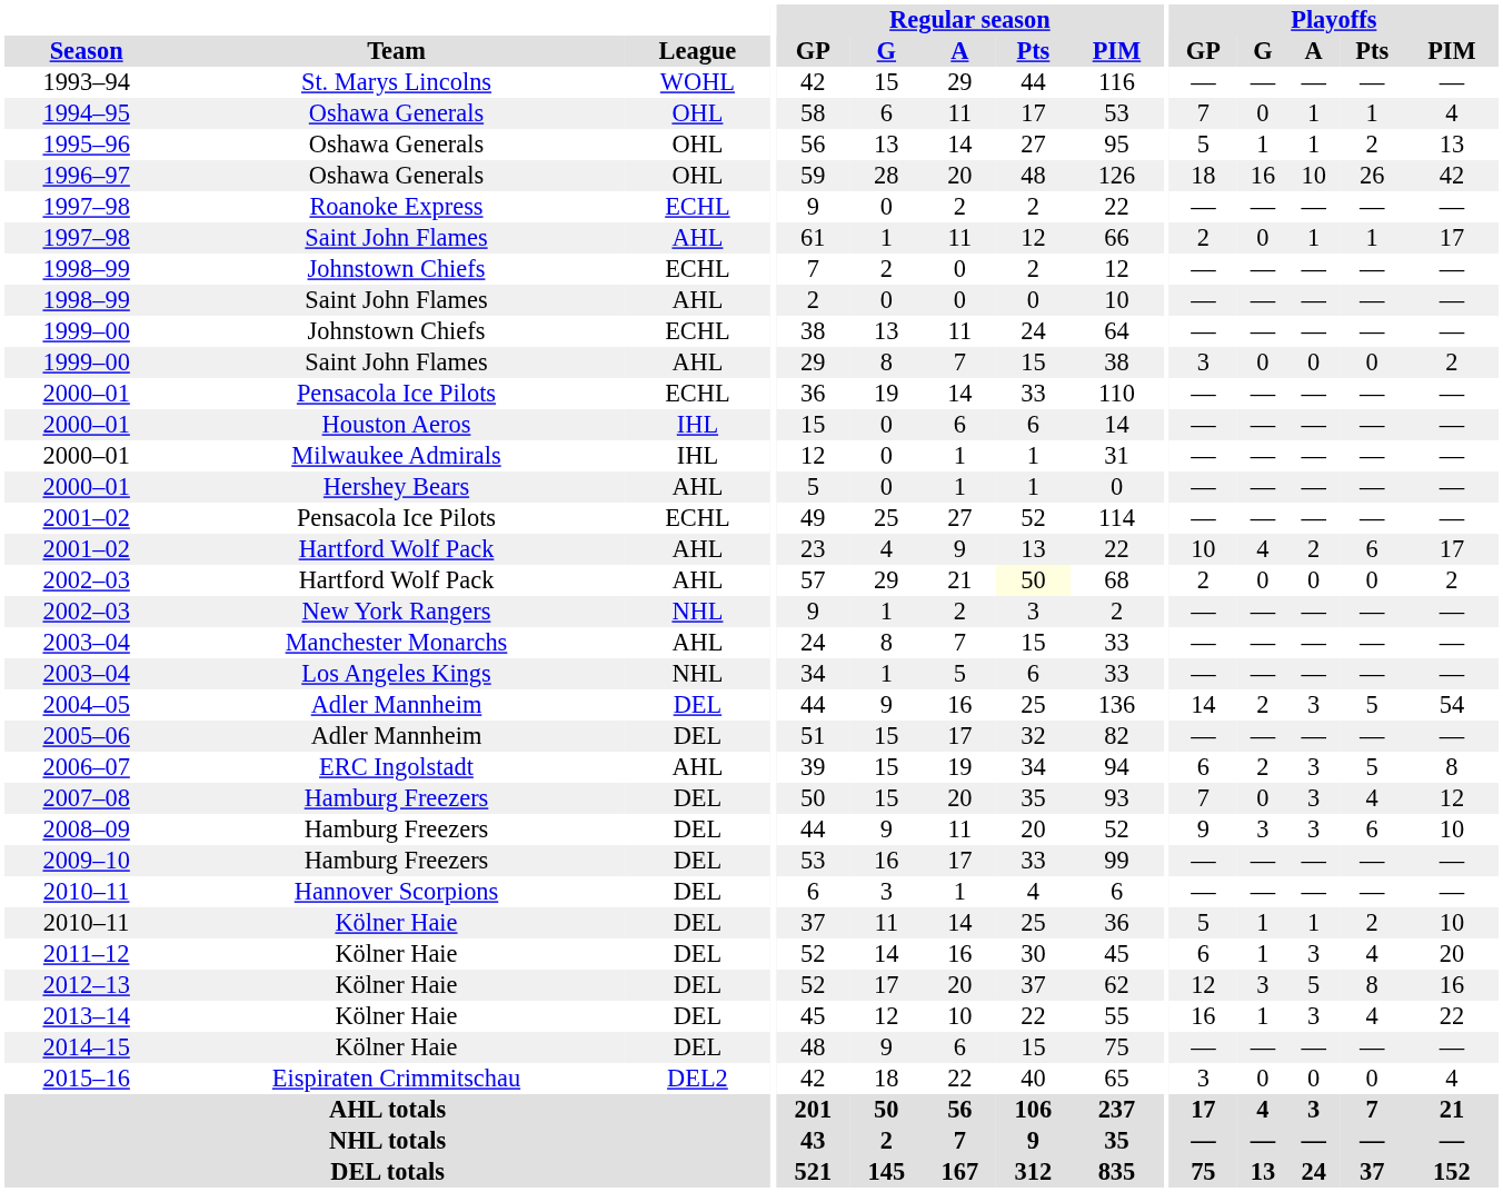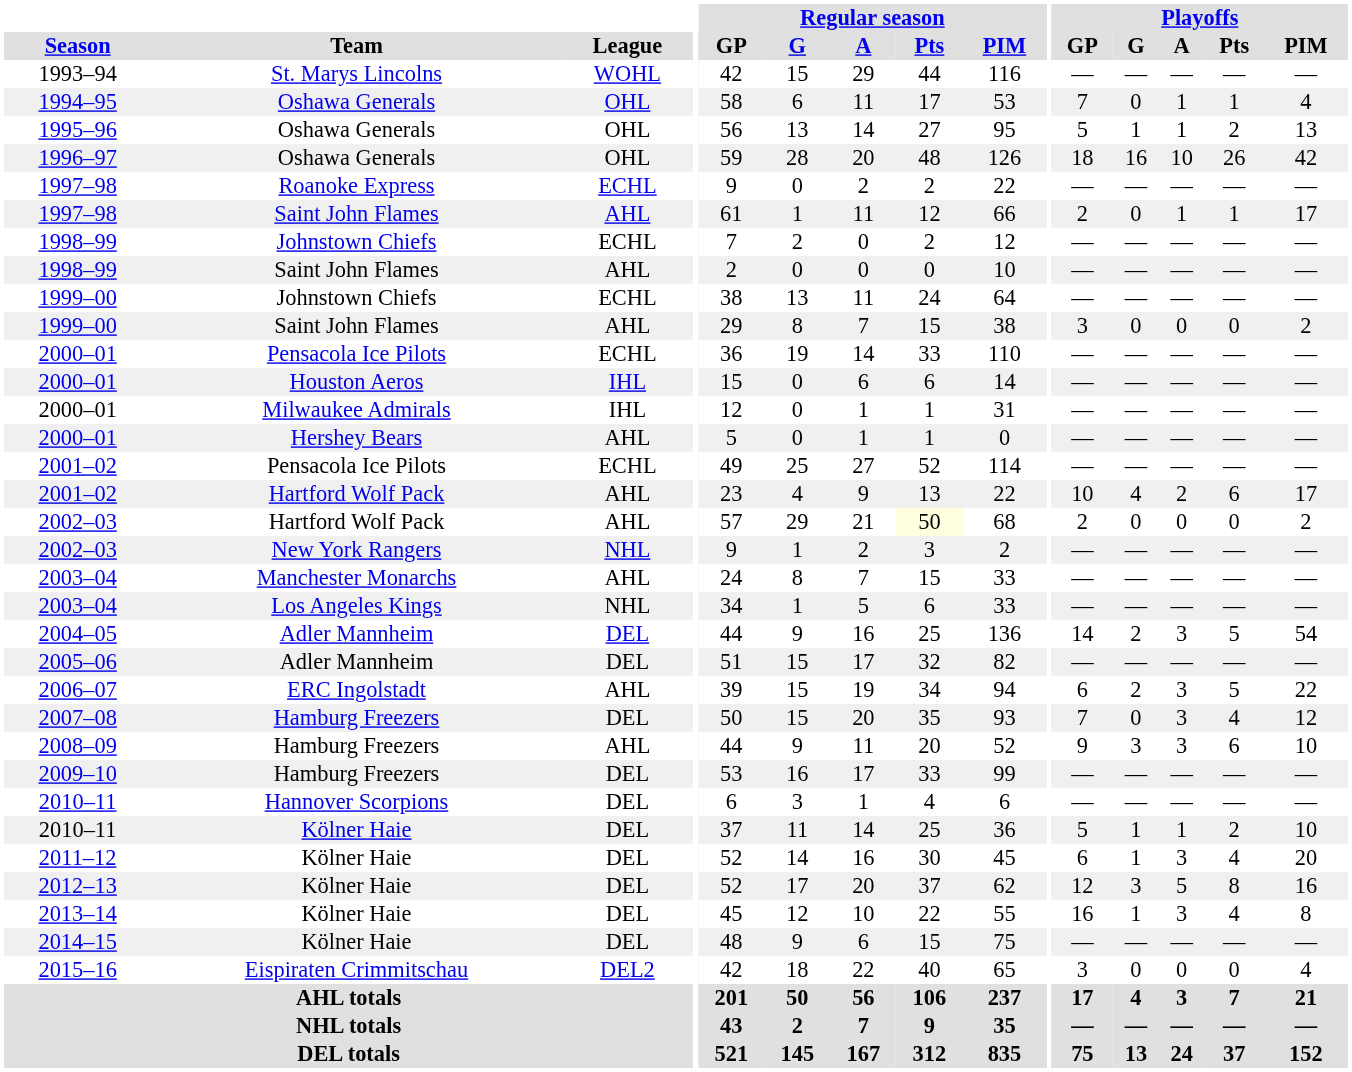2006–07 | Playoffs / PIM: 8 -> 22
2008–09 | League: DEL -> AHL
2013–14 | Playoffs / PIM: 22 -> 8
